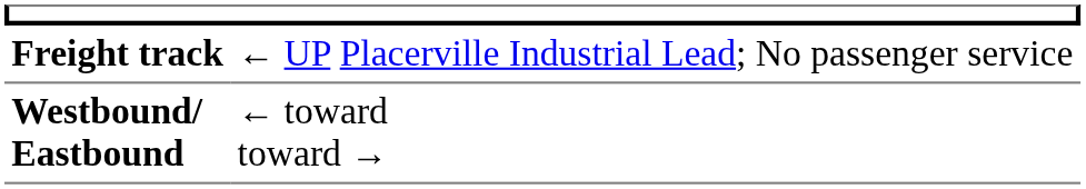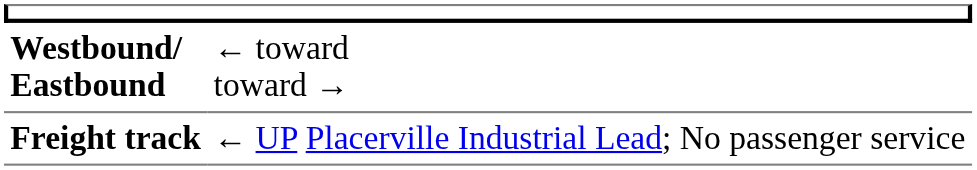rows swapped: Westbound/ Eastbound <-> Freight track
